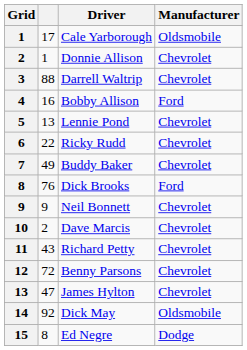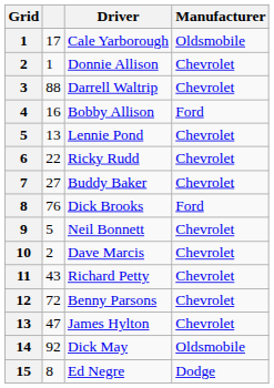Buddy Baker | column 2: 49 -> 27
Neil Bonnett | column 2: 9 -> 5
